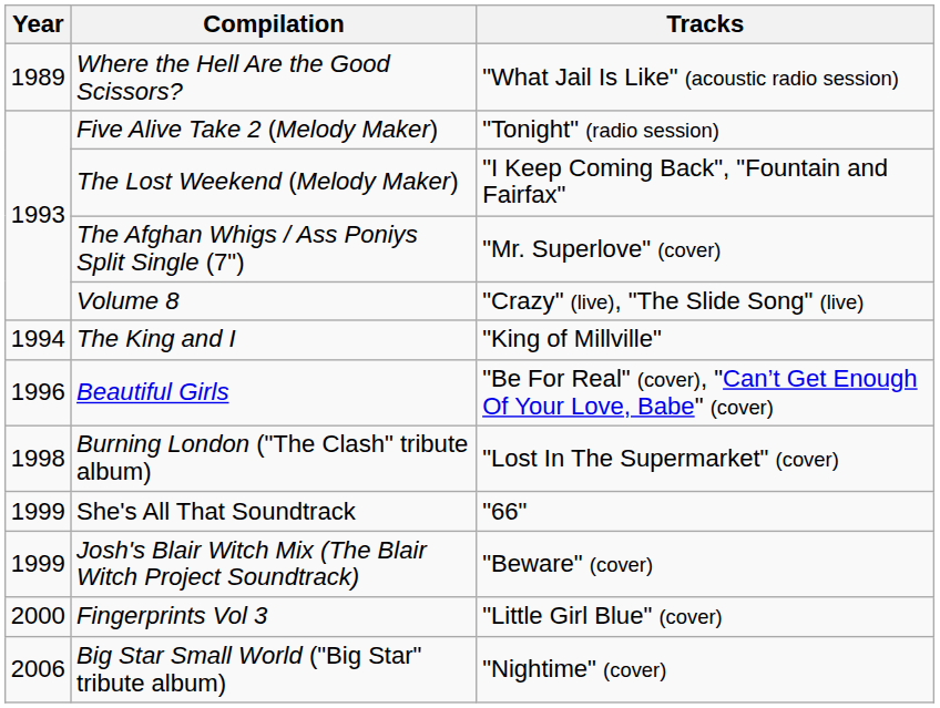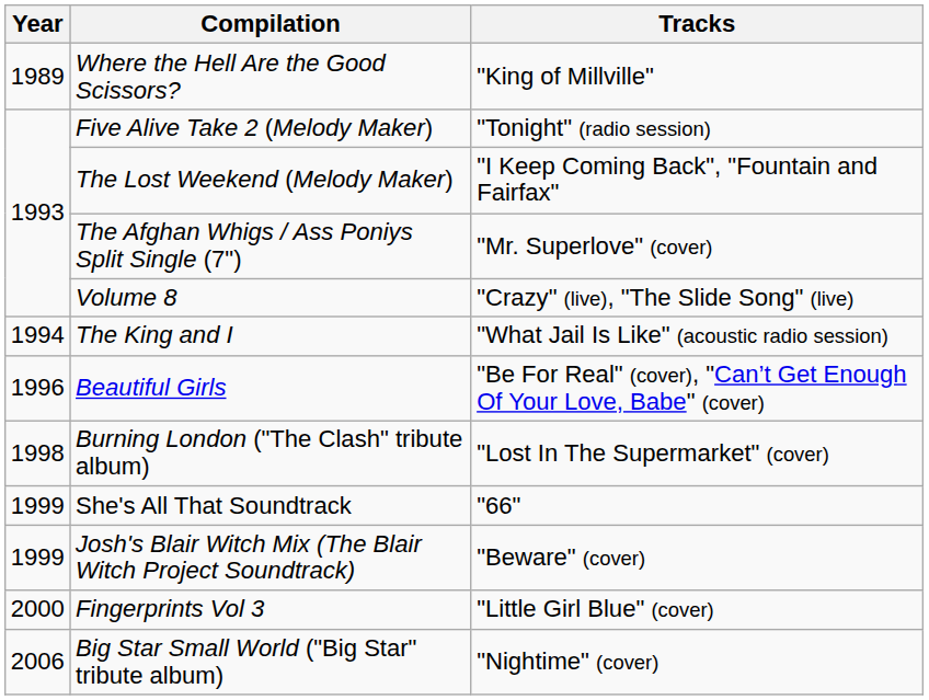Where the Hell Are the Good Scissors? | Tracks: "What Jail Is Like" (acoustic radio session) -> "King of Millville"
The King and I | Tracks: "King of Millville" -> "What Jail Is Like" (acoustic radio session)
